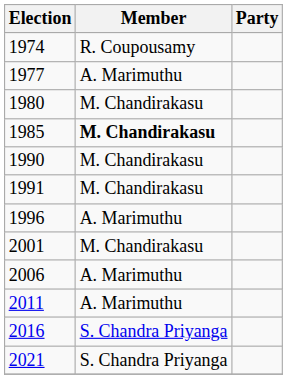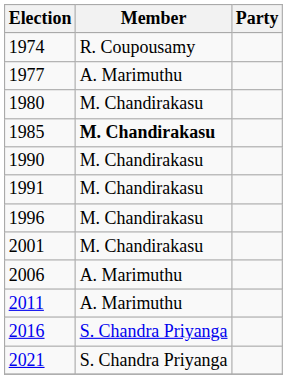1996 | Member: A. Marimuthu -> M. Chandirakasu
